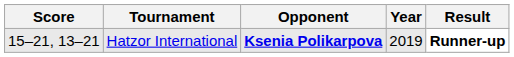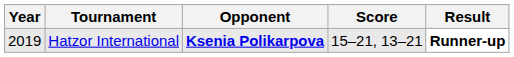columns swapped: Year <-> Score
